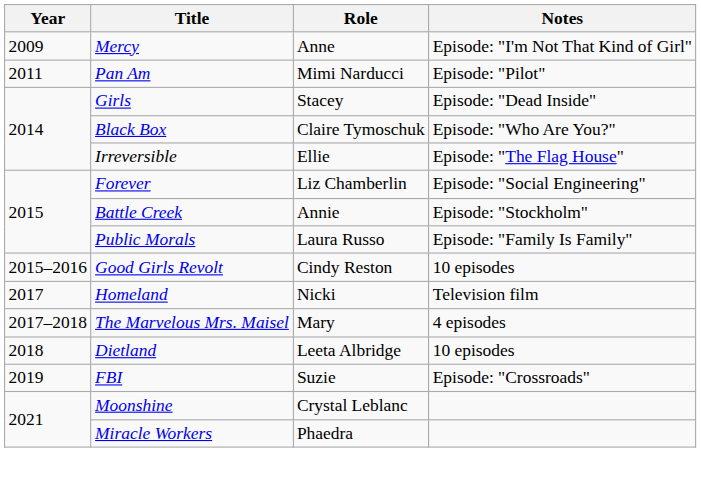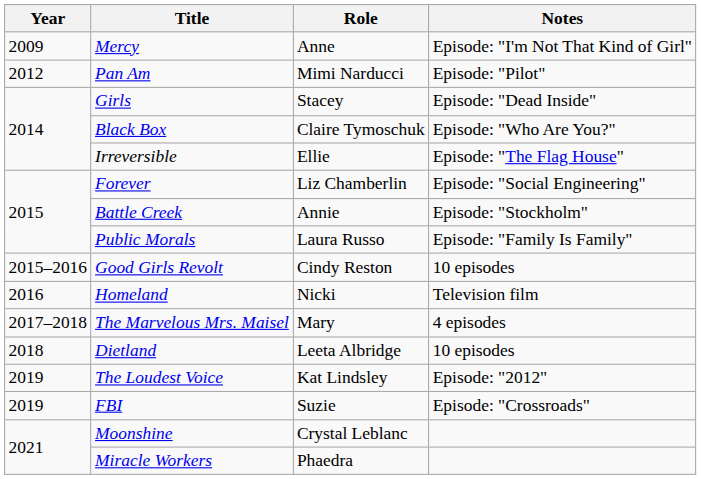Pan Am | Year: 2011 -> 2012
Homeland | Year: 2017 -> 2016
+ row: 2019 | The Loudest Voice | Kat Lindsley | Episode: "2012"
